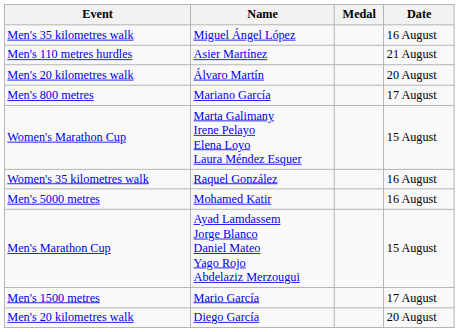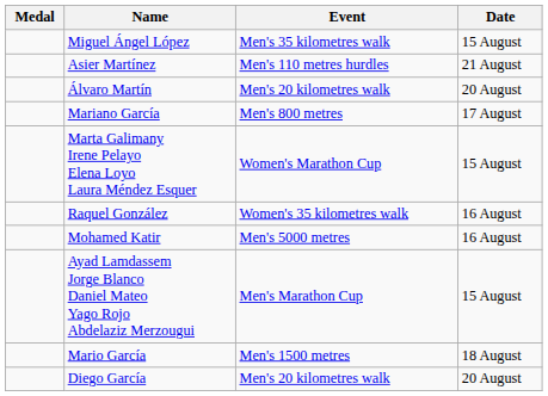columns swapped: Medal <-> Event
Miguel Ángel López | Date: 16 August -> 15 August
Mario García | Date: 17 August -> 18 August
